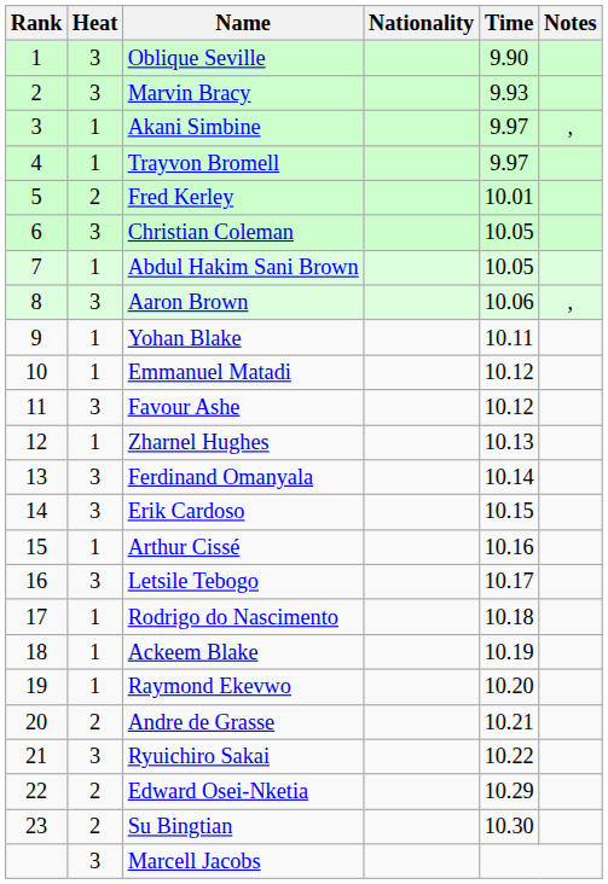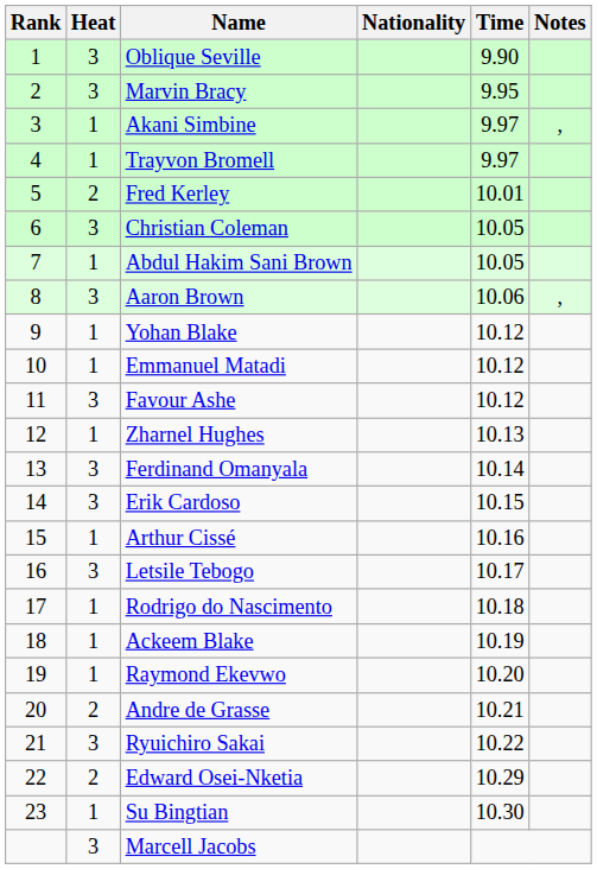Marvin Bracy | Time: 9.93 -> 9.95
Yohan Blake | Time: 10.11 -> 10.12
Su Bingtian | Heat: 2 -> 1
